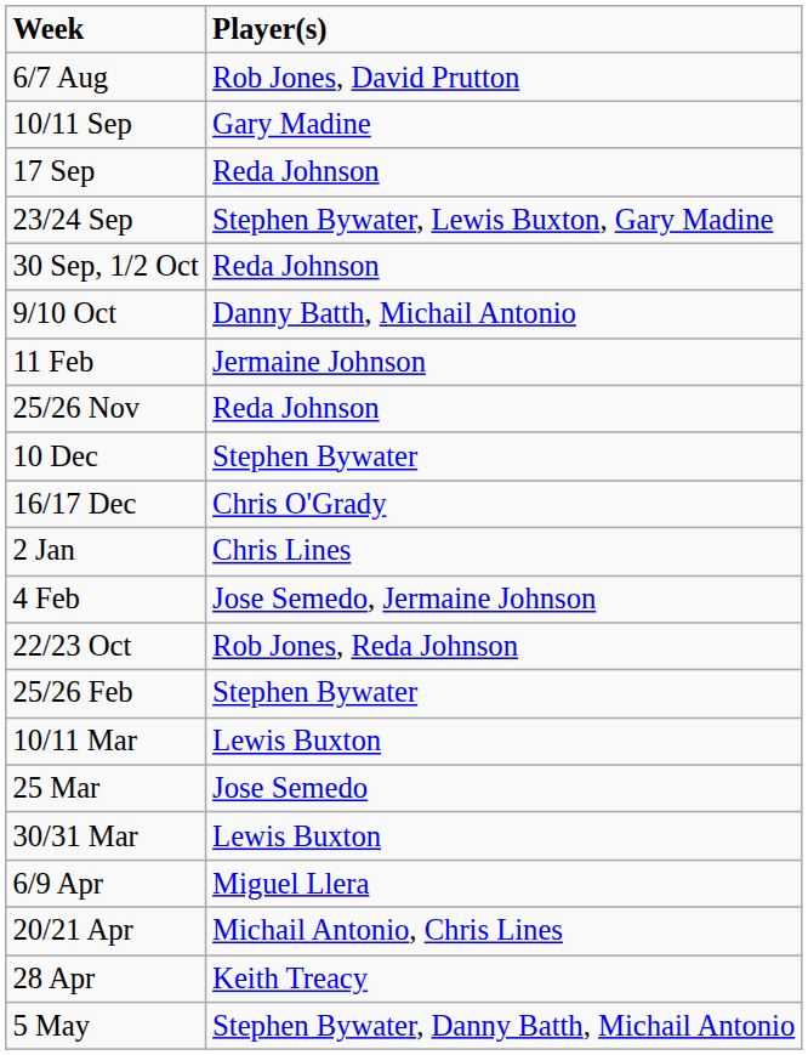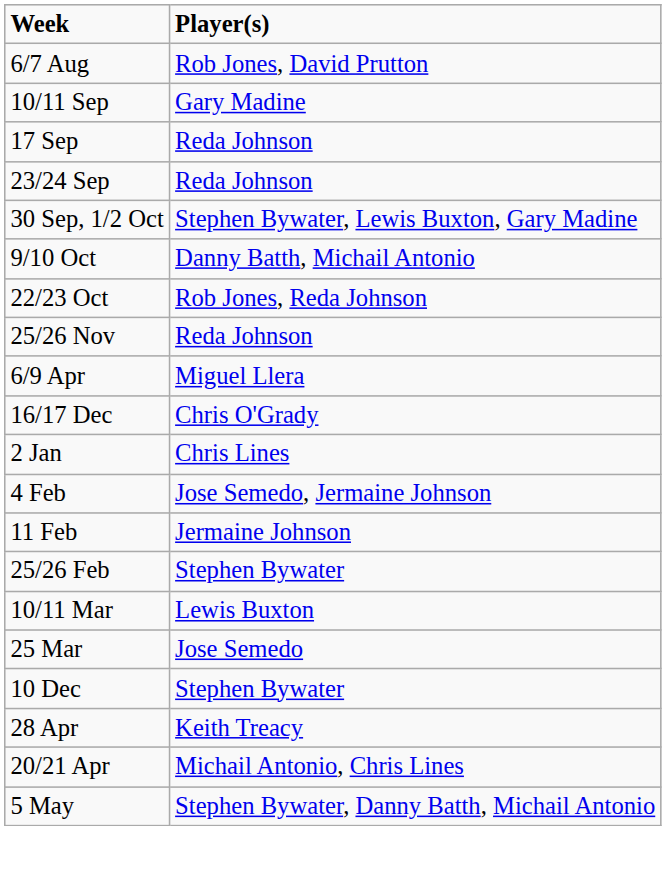23/24 Sep | Player(s): Stephen Bywater, Lewis Buxton, Gary Madine -> Reda Johnson
30 Sep, 1/2 Oct | Player(s): Reda Johnson -> Stephen Bywater, Lewis Buxton, Gary Madine
rows swapped: 22/23 Oct <-> 11 Feb
rows swapped: 10 Dec <-> 6/9 Apr
- row: 30/31 Mar | Lewis Buxton
rows swapped: 20/21 Apr <-> 28 Apr
